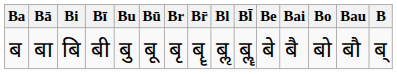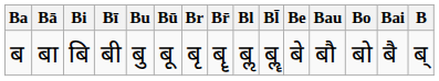columns swapped: Bai <-> Bau
